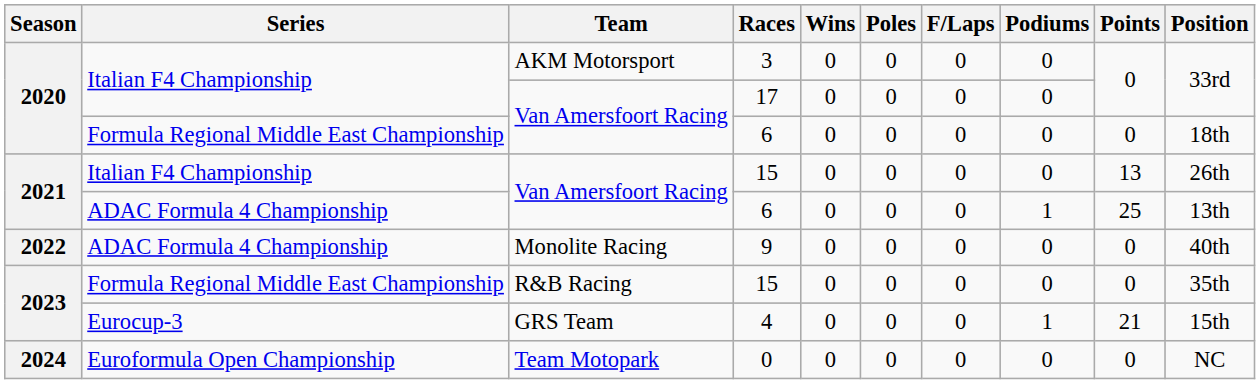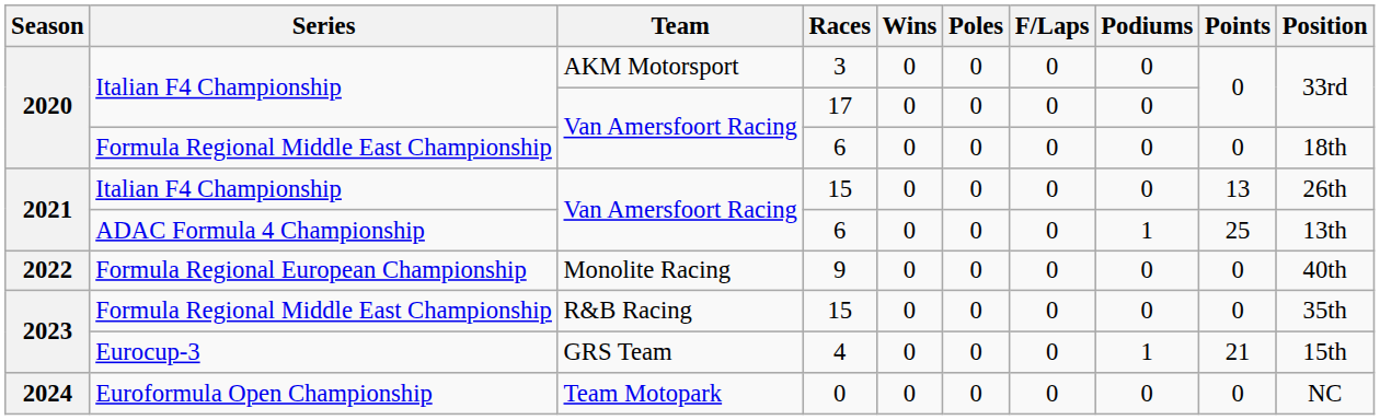9 | Series: ADAC Formula 4 Championship -> Formula Regional European Championship
